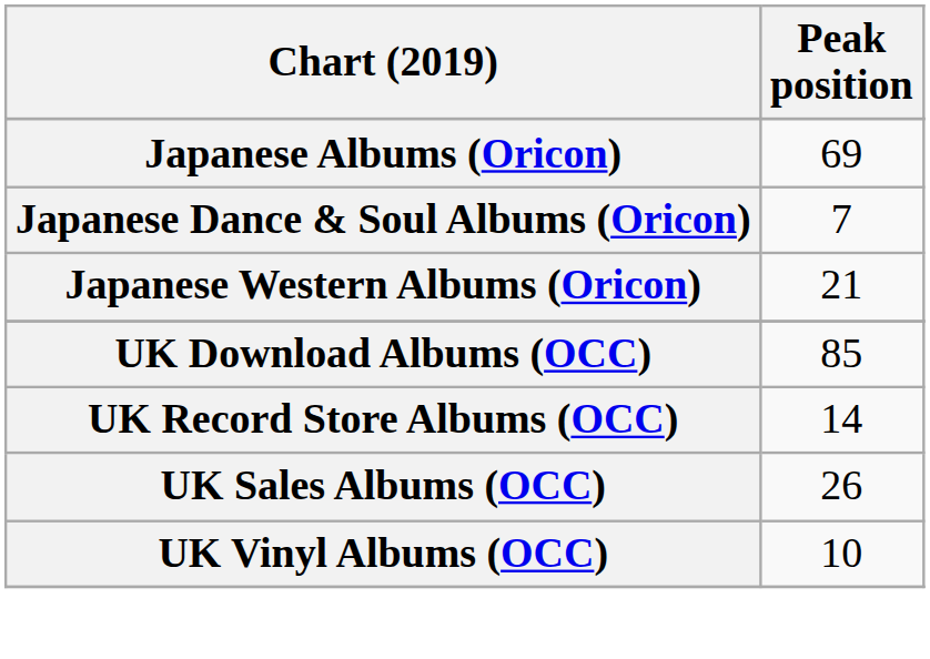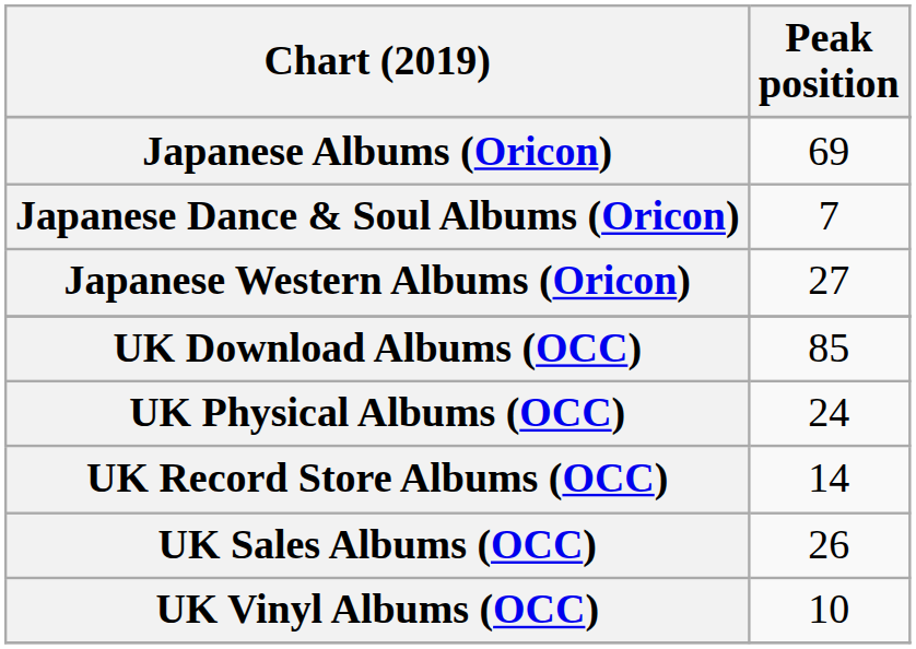Japanese Western Albums (Oricon) | Peak position: 21 -> 27
+ row: UK Physical Albums (OCC) | 24
